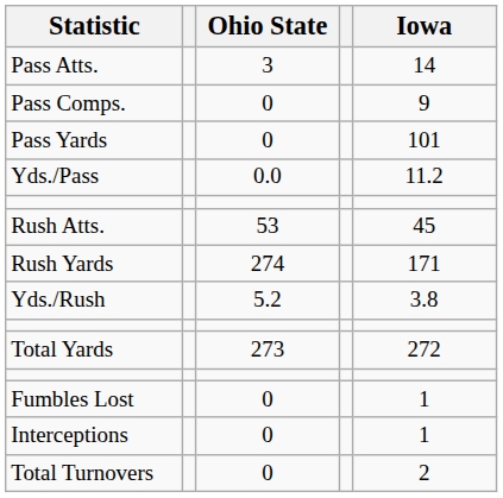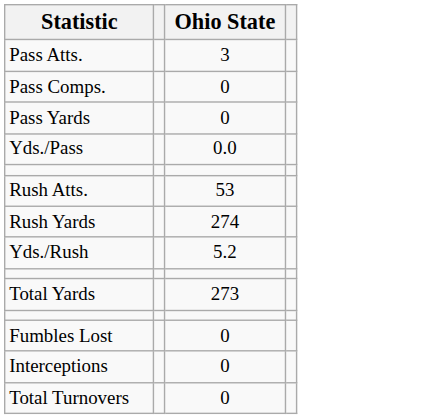- column: Iowa | 14 | 9 | 101 | 11.2 | 45 | 171 | 3.8 | 272 | 1 | 1 | 2
